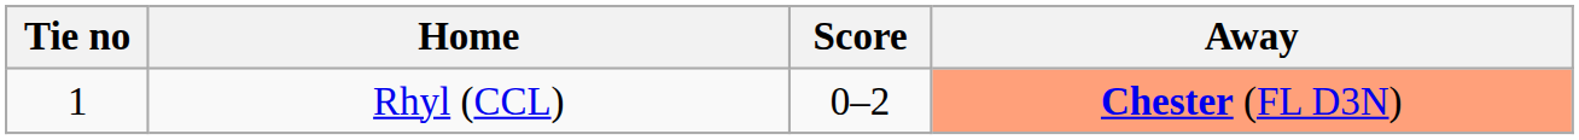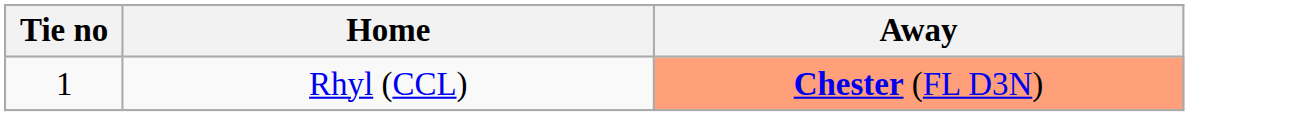- column: Score | 0–2
